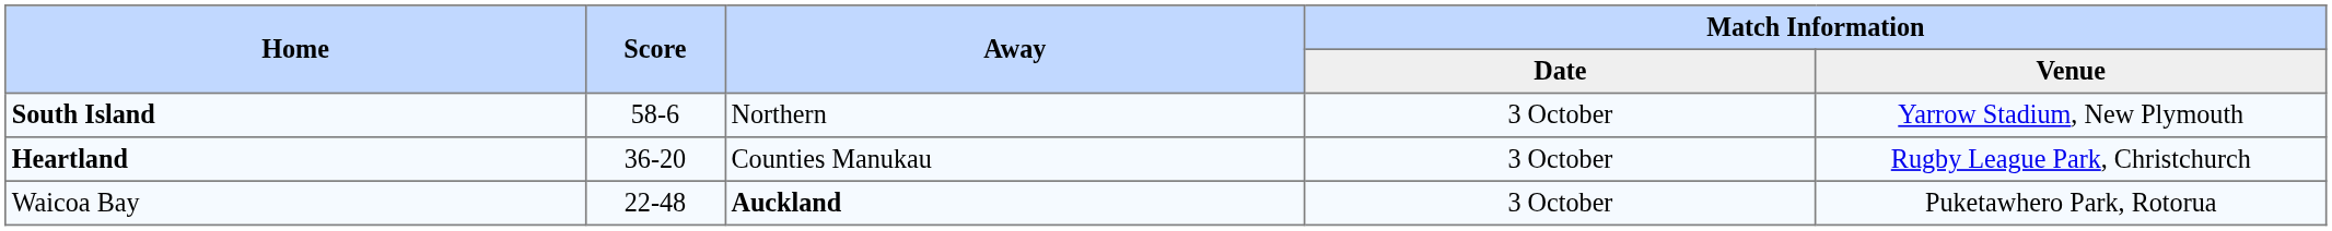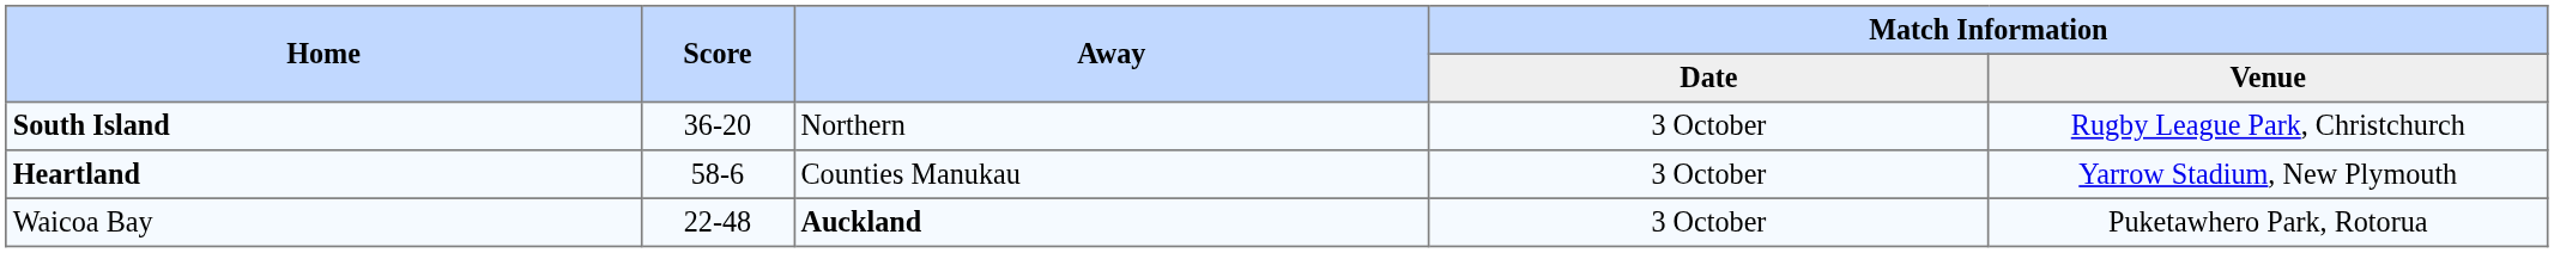South Island | Score: 58-6 -> 36-20
South Island | Match Information / Venue: Yarrow Stadium, New Plymouth -> Rugby League Park, Christchurch
Heartland | Score: 36-20 -> 58-6
Heartland | Match Information / Venue: Rugby League Park, Christchurch -> Yarrow Stadium, New Plymouth
